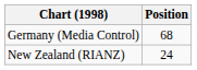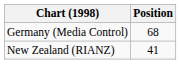New Zealand (RIANZ) | Position: 24 -> 41
